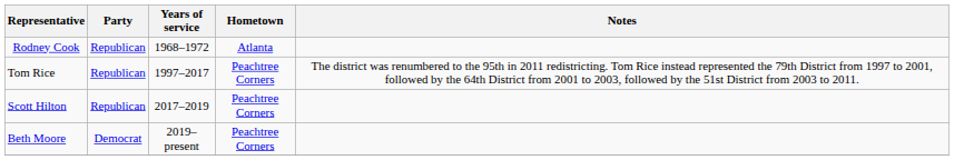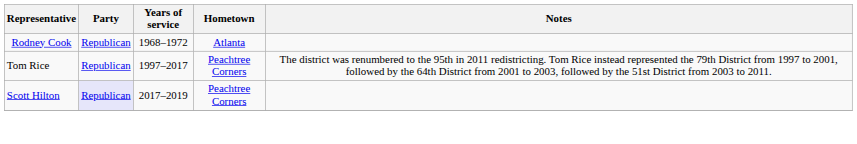Scott Hilton | Party: no background -> lavender background
- row: Beth Moore | Democrat | 2019–present | Peachtree Corners
